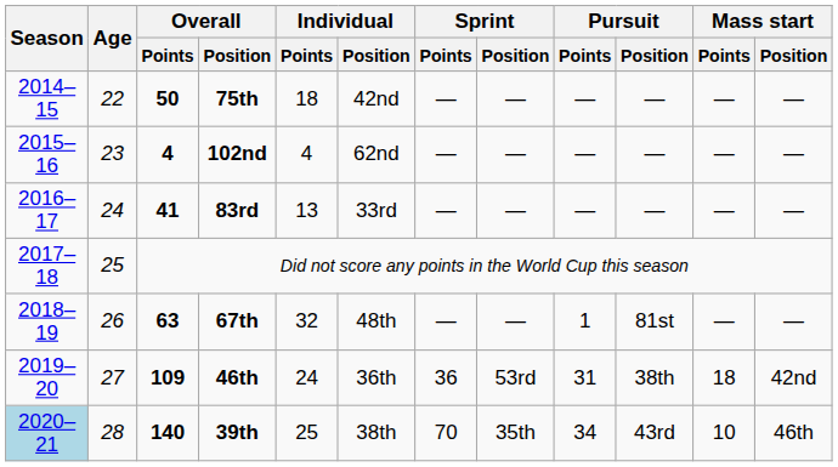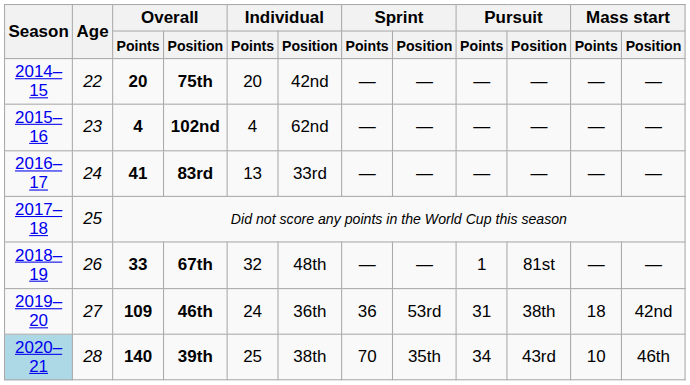75th | Overall / Points: 50 -> 20
75th | Individual / Points: 18 -> 20
67th | Overall / Points: 63 -> 33
